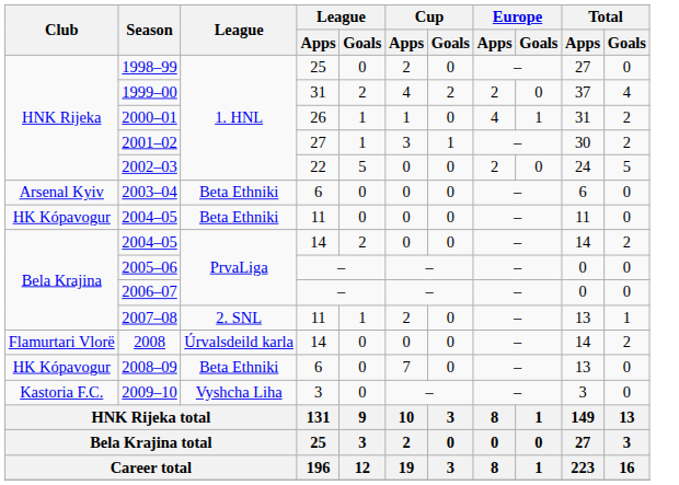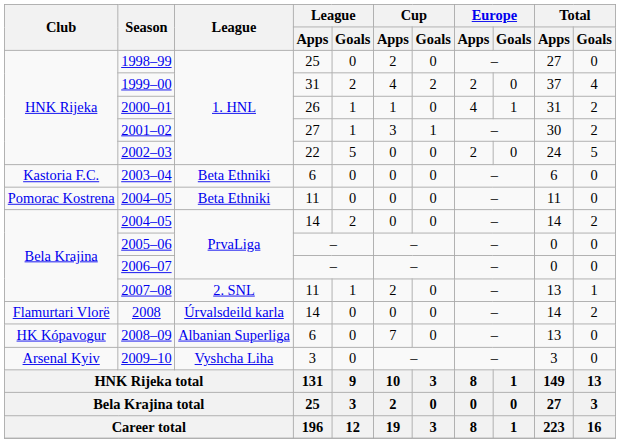2003–04 | Club: Arsenal Kyiv -> Kastoria F.C.
2004–05 / 11 | Club: HK Kópavogur -> Pomorac Kostrena
2008–09 | League: Beta Ethniki -> Albanian Superliga
2009–10 | Club: Kastoria F.C. -> Arsenal Kyiv
